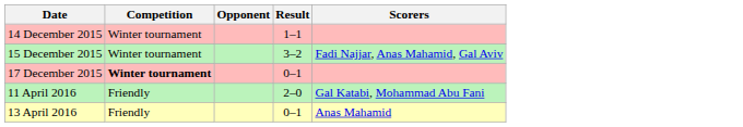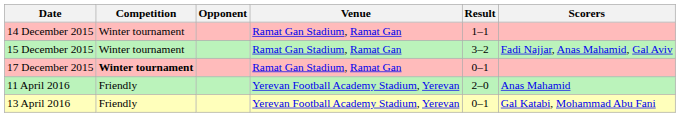+ column: Venue | Ramat Gan Stadium, Ramat Gan | Ramat Gan Stadium, Ramat Gan | Ramat Gan Stadium, Ramat Gan | Yerevan Football Academy Stadium, Yerevan | Yerevan Football Academy Stadium, Yerevan
11 April 2016 | Scorers: Gal Katabi, Mohammad Abu Fani -> Anas Mahamid
13 April 2016 | Scorers: Anas Mahamid -> Gal Katabi, Mohammad Abu Fani
